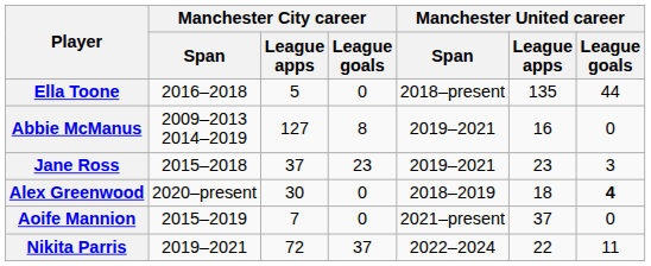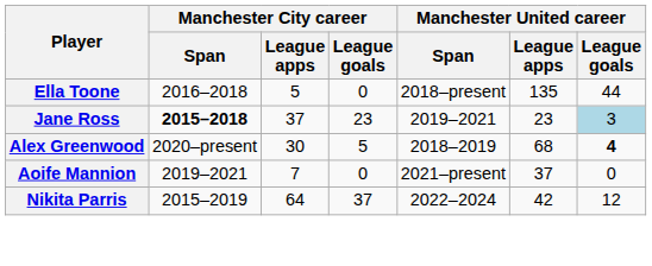- row: Abbie McManus | 2009–2013 2014–2019 | 127 | 8 | 2019–2021 | 16 | 0
Jane Ross | Manchester City career / Span: normal -> bold
Jane Ross | Manchester United career / League goals: no background -> lightblue background
Alex Greenwood | Manchester City career / League goals: 0 -> 5
Alex Greenwood | Manchester United career / League apps: 18 -> 68
Aoife Mannion | Manchester City career / Span: 2015–2019 -> 2019–2021
Nikita Parris | Manchester City career / Span: 2019–2021 -> 2015–2019
Nikita Parris | Manchester City career / League apps: 72 -> 64
Nikita Parris | Manchester United career / League apps: 22 -> 42
Nikita Parris | Manchester United career / League goals: 11 -> 12
